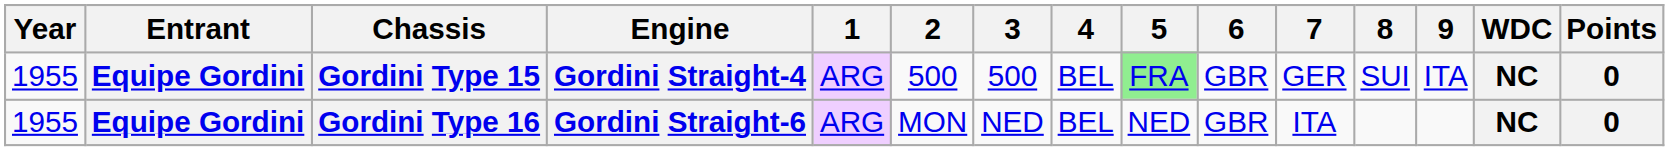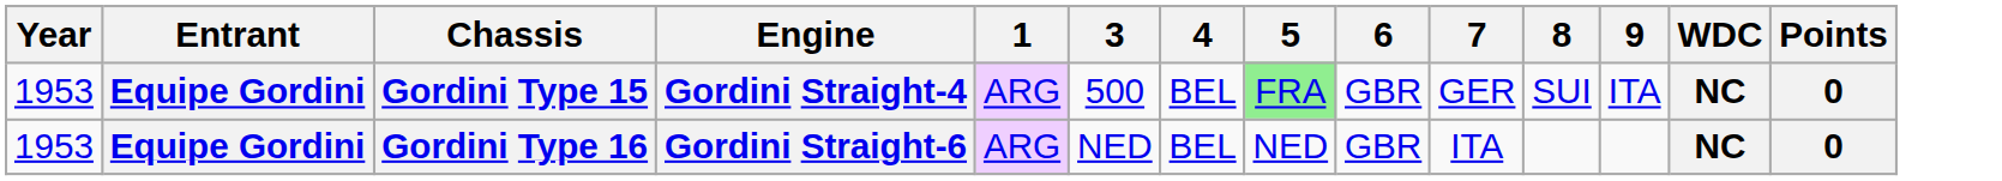- column: 2 | 500 | MON
Gordini Type 15 | Year: 1955 -> 1953
Gordini Type 16 | Year: 1955 -> 1953
